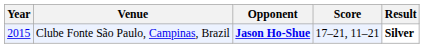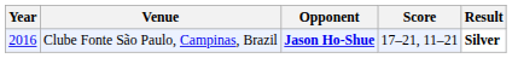Clube Fonte São Paulo, Campinas, Brazil | Year: 2015 -> 2016
